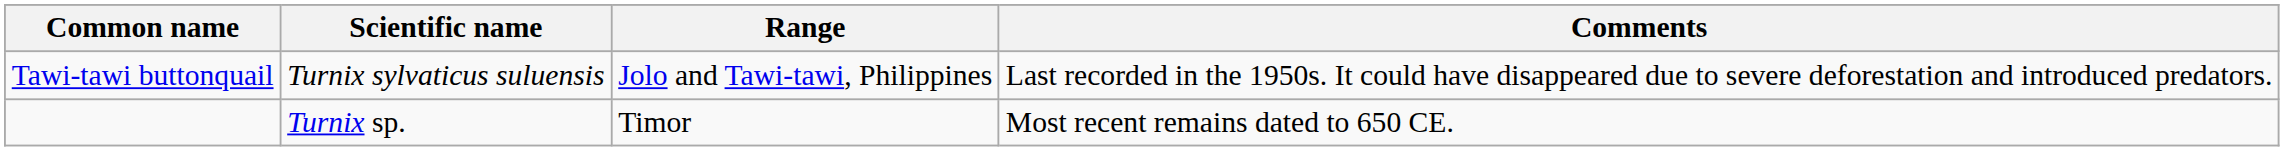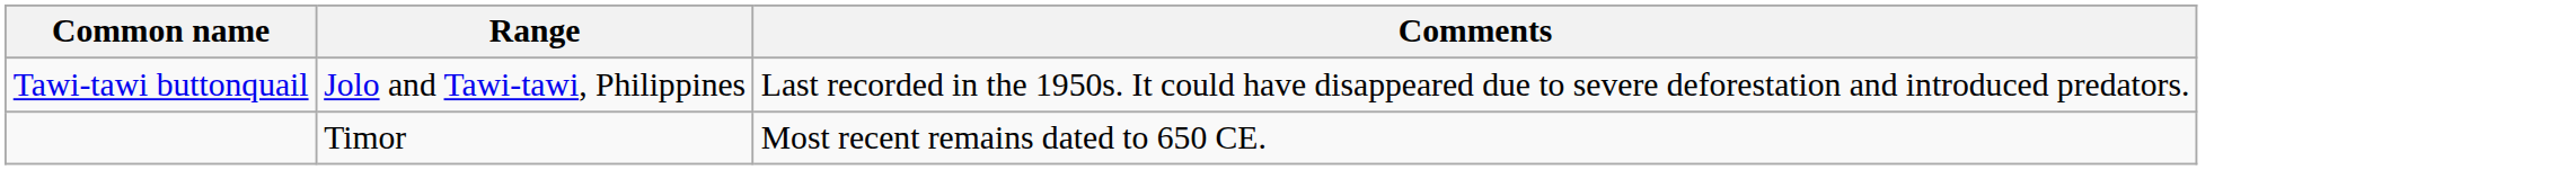- column: Scientific name | Turnix sylvaticus suluensis | Turnix sp.
